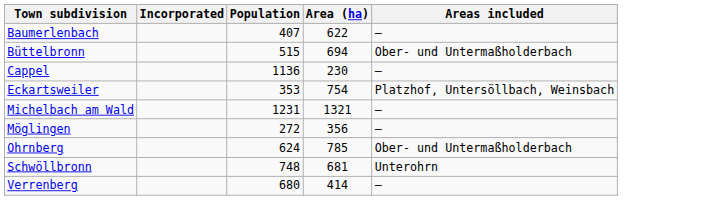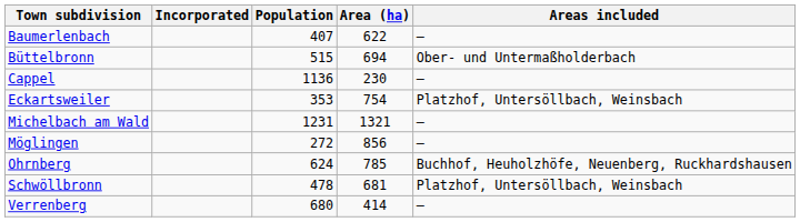Möglingen | Area (ha): 356 -> 856
Ohrnberg | Areas included: Ober- und Untermaßholderbach -> Buchhof, Heuholzhöfe, Neuenberg, Ruckhardshausen
Schwöllbronn | Population: 748 -> 478
Schwöllbronn | Areas included: Unterohrn -> Platzhof, Untersöllbach, Weinsbach
